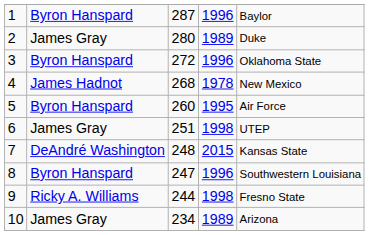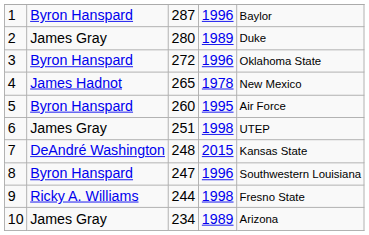4 | column 3: 268 -> 265
